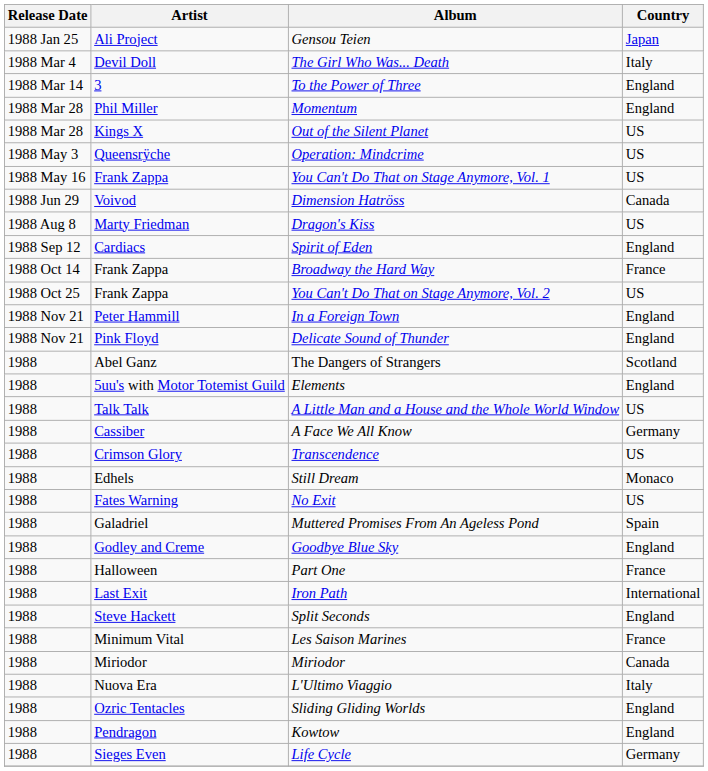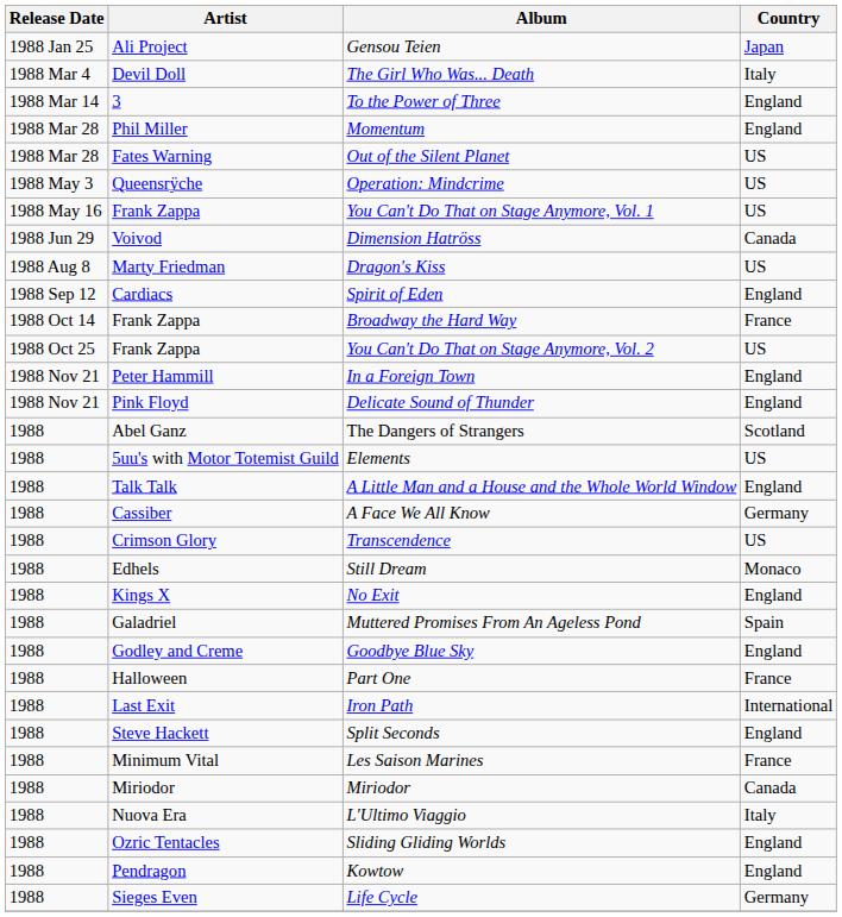Out of the Silent Planet | Artist: Kings X -> Fates Warning
Elements | Country: England -> US
A Little Man and a House and the Whole World Window | Country: US -> England
No Exit | Artist: Fates Warning -> Kings X
No Exit | Country: US -> England
